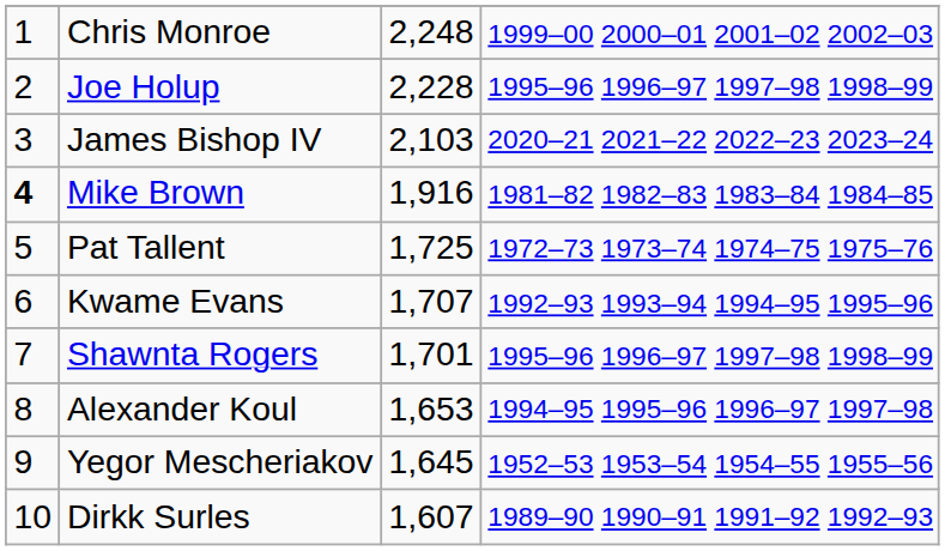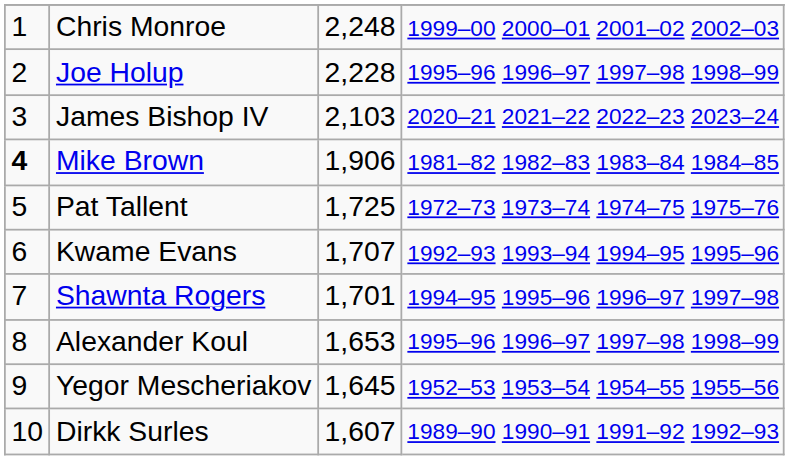Mike Brown | column 3: 1,916 -> 1,906
Shawnta Rogers | column 4: 1995–96 1996–97 1997–98 1998–99 -> 1994–95 1995–96 1996–97 1997–98
Alexander Koul | column 4: 1994–95 1995–96 1996–97 1997–98 -> 1995–96 1996–97 1997–98 1998–99
